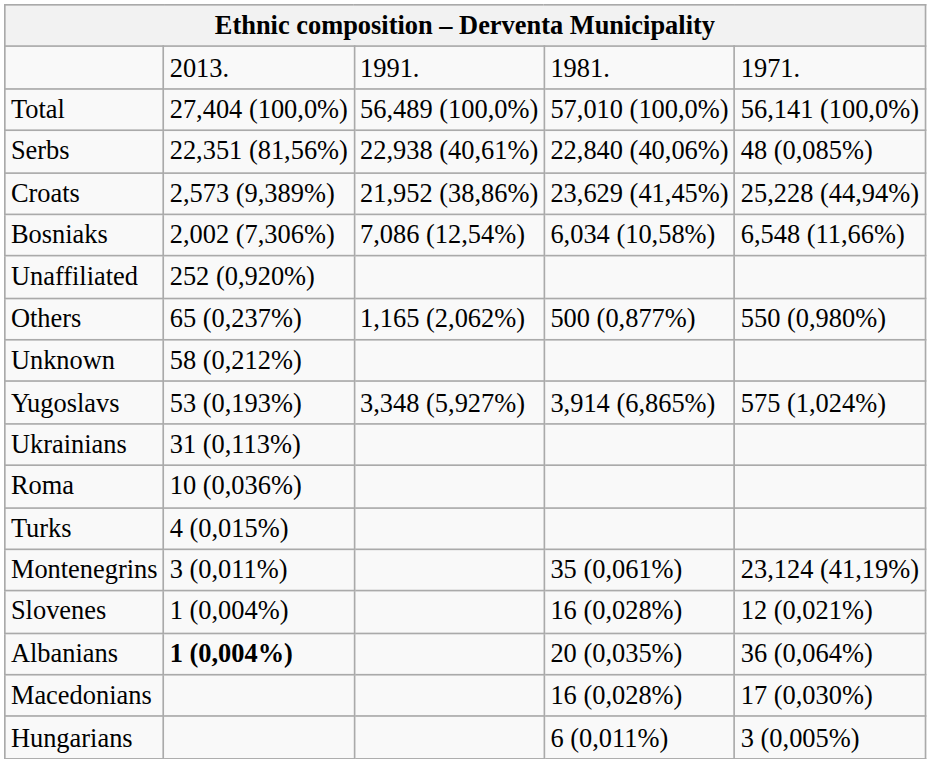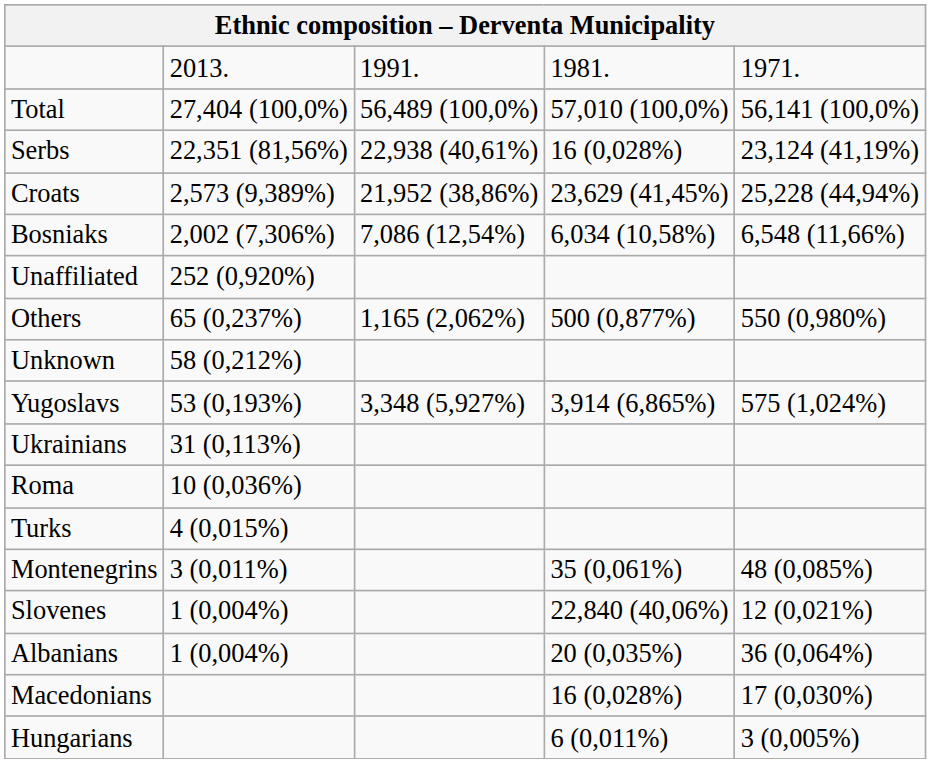Serbs | column 4: 22,840 (40,06%) -> 16 (0,028%)
Serbs | column 5: 48 (0,085%) -> 23,124 (41,19%)
Montenegrins | column 5: 23,124 (41,19%) -> 48 (0,085%)
Slovenes | column 4: 16 (0,028%) -> 22,840 (40,06%)
Albanians | column 2: bold -> normal
